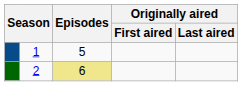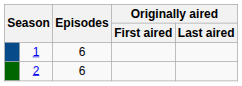1 | Episodes: 5 -> 6
2 | Episodes: khaki background -> no background
